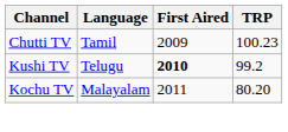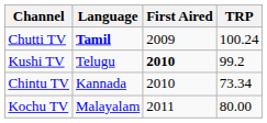Chutti TV | Language: normal -> bold
Chutti TV | TRP: 100.23 -> 100.24
+ row: Chintu TV | Kannada | 2010 | 73.34
Kochu TV | TRP: 80.20 -> 80.00
